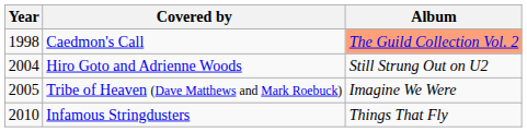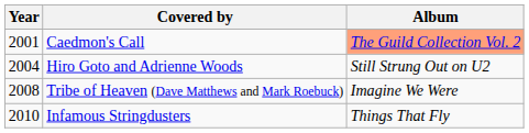Caedmon's Call | Year: 1998 -> 2001
Tribe of Heaven (Dave Matthews and Mark Roebuck) | Year: 2005 -> 2008
